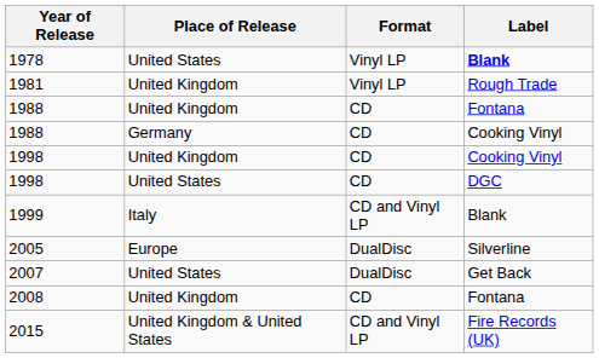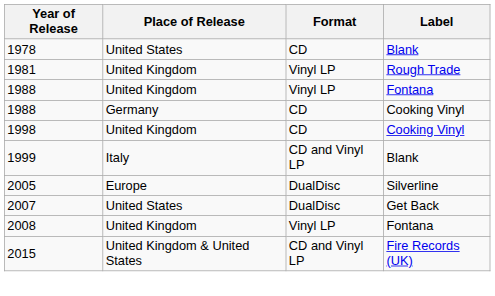1978 | Format: Vinyl LP -> CD
1978 | Label: bold -> normal
1988 / United Kingdom | Format: CD -> Vinyl LP
- row: 1998 | United States | CD | DGC
2008 | Format: CD -> Vinyl LP
